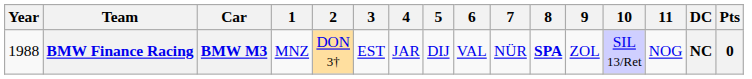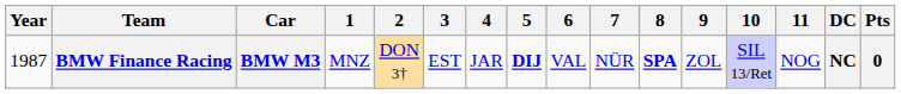BMW Finance Racing | Year: 1988 -> 1987
BMW Finance Racing | 5: normal -> bold
